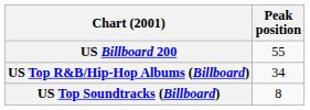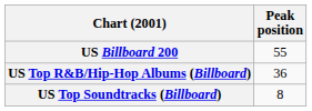US Top R&B/Hip-Hop Albums (Billboard) | Peak position: 34 -> 36
